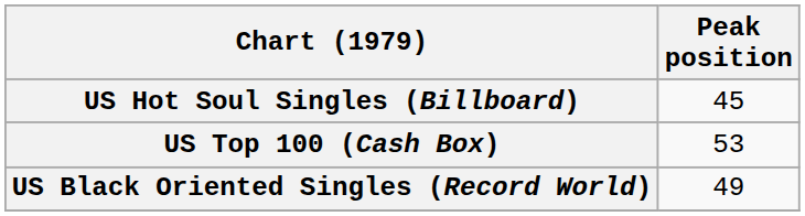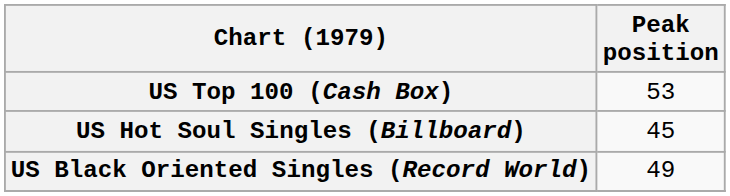rows swapped: US Hot Soul Singles (Billboard) <-> US Top 100 (Cash Box)
